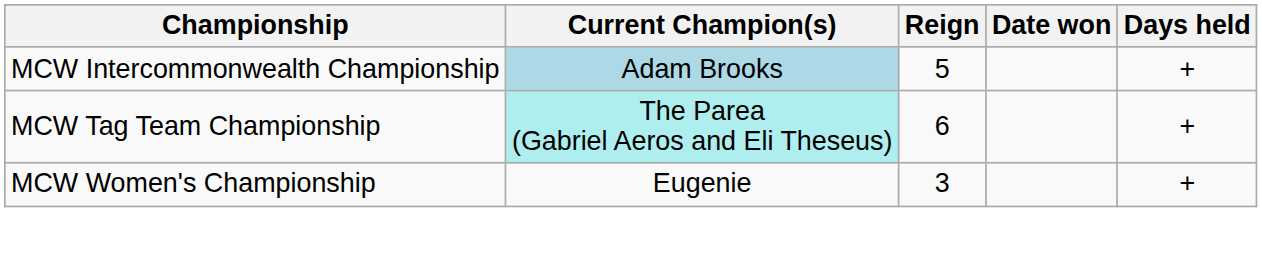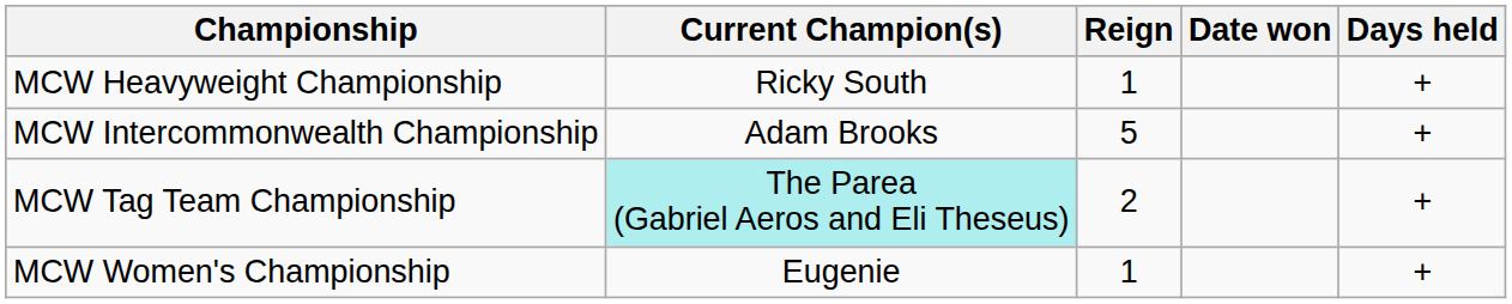+ row: MCW Heavyweight Championship | Ricky South | 1 | +
MCW Intercommonwealth Championship | Current Champion(s): lightblue background -> no background
MCW Tag Team Championship | Reign: 6 -> 2
MCW Women's Championship | Reign: 3 -> 1
